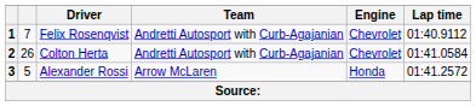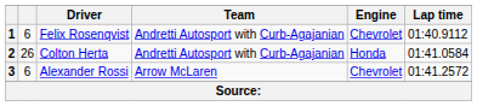1 | column 2: 7 -> 6
2 | Engine: Chevrolet -> Honda
3 | column 2: 5 -> 6
3 | Engine: Honda -> Chevrolet
